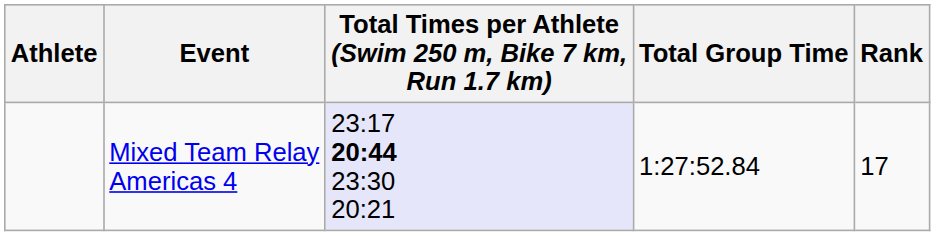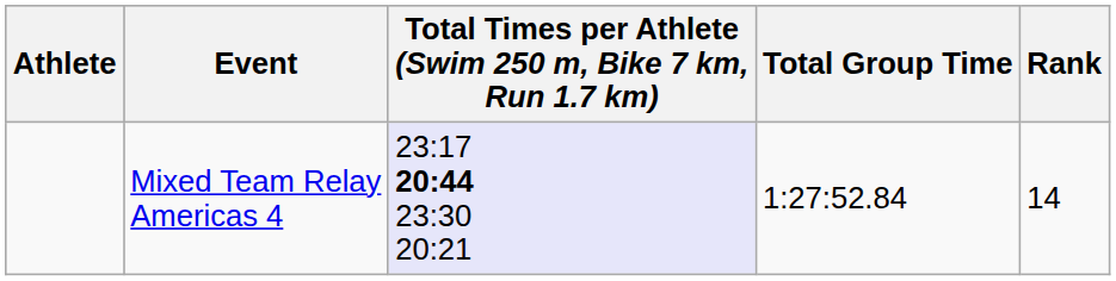Mixed Team Relay Americas 4 | Rank: 17 -> 14
